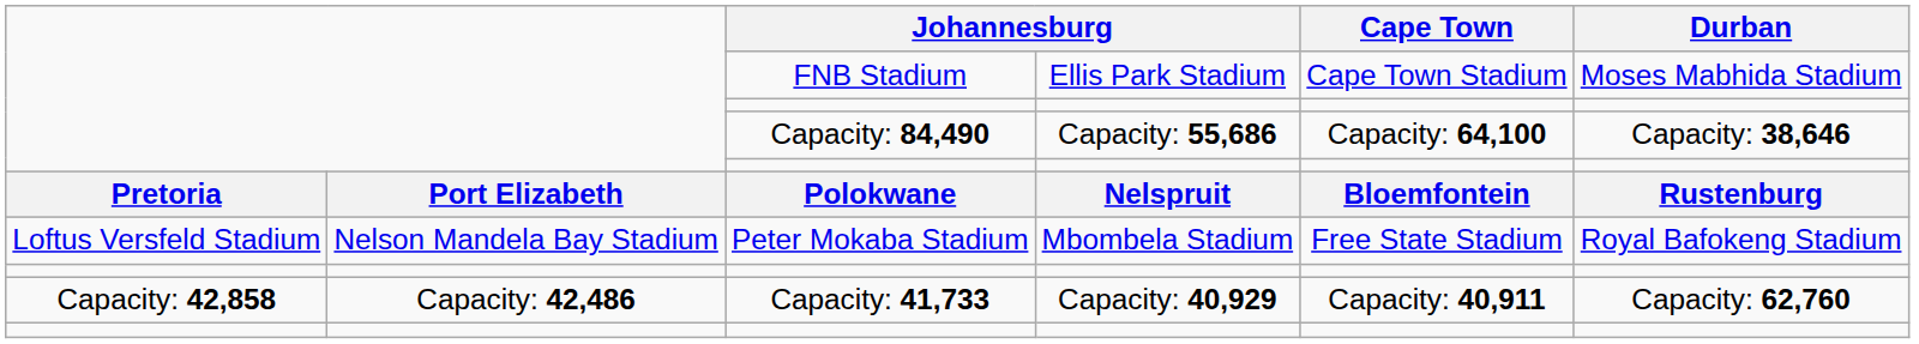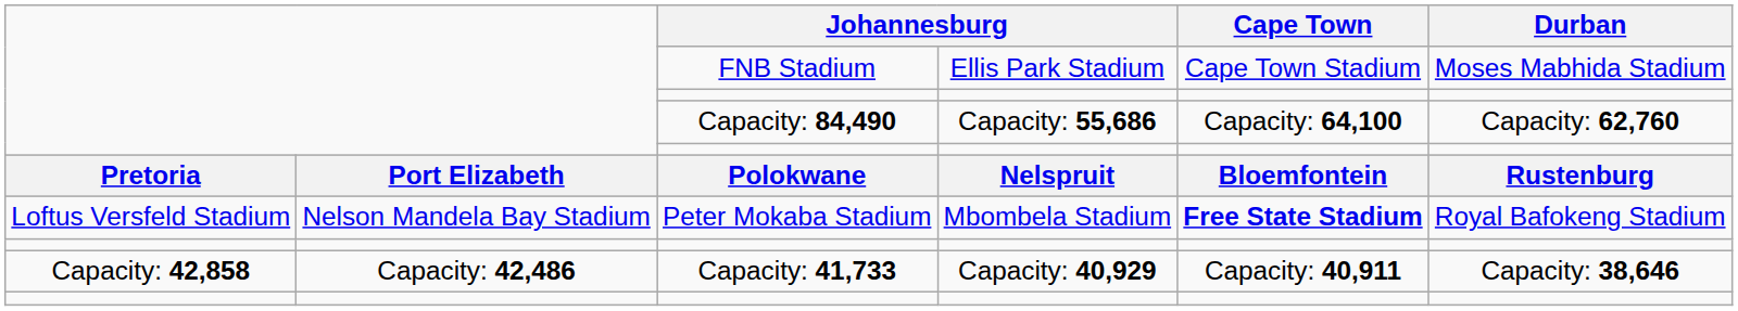Capacity: 84,490 | Durban: Capacity: 38,646 -> Capacity: 62,760
Peter Mokaba Stadium | Cape Town: normal -> bold
Capacity: 41,733 | Durban: Capacity: 62,760 -> Capacity: 38,646
